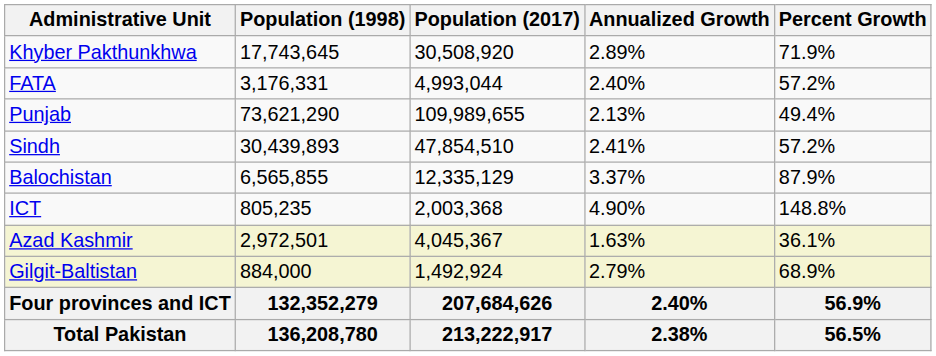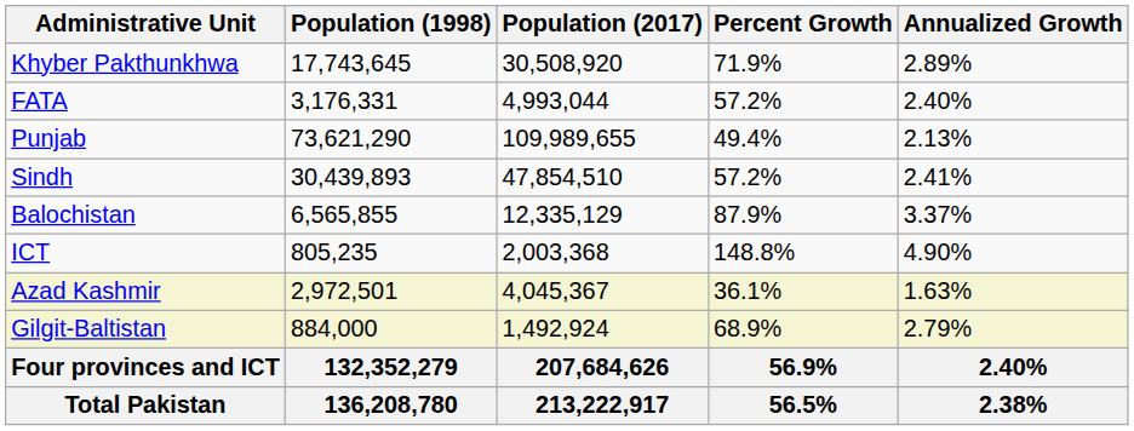columns swapped: Percent Growth <-> Annualized Growth
